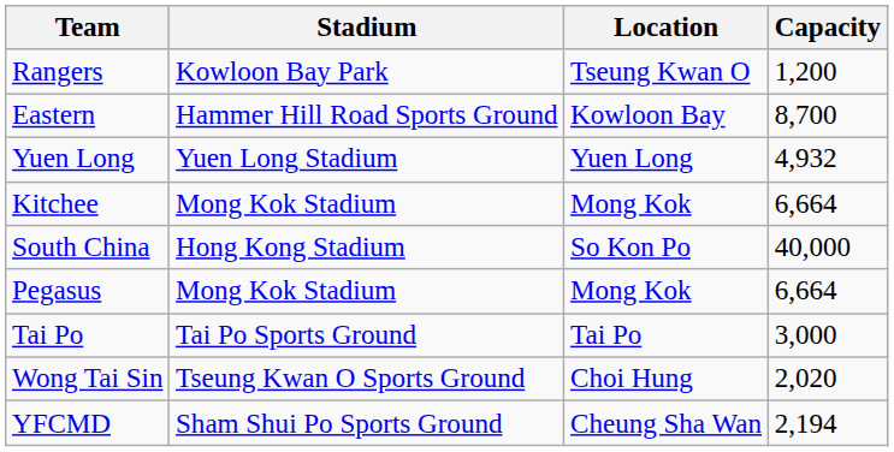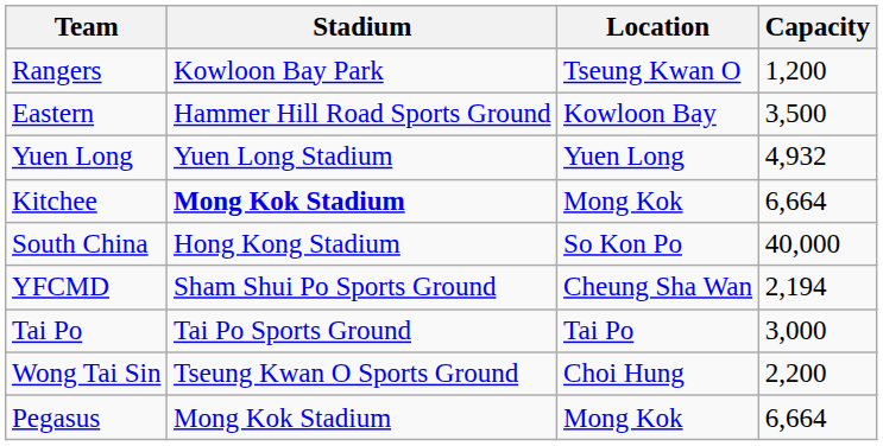Eastern | Capacity: 8,700 -> 3,500
Kitchee | Stadium: normal -> bold
rows swapped: Pegasus <-> YFCMD
Wong Tai Sin | Capacity: 2,020 -> 2,200
